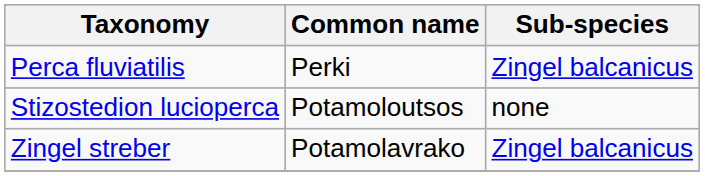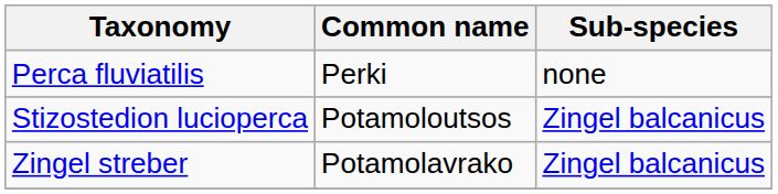Perca fluviatilis | Sub-species: Zingel balcanicus -> none
Stizostedion lucioperca | Sub-species: none -> Zingel balcanicus
